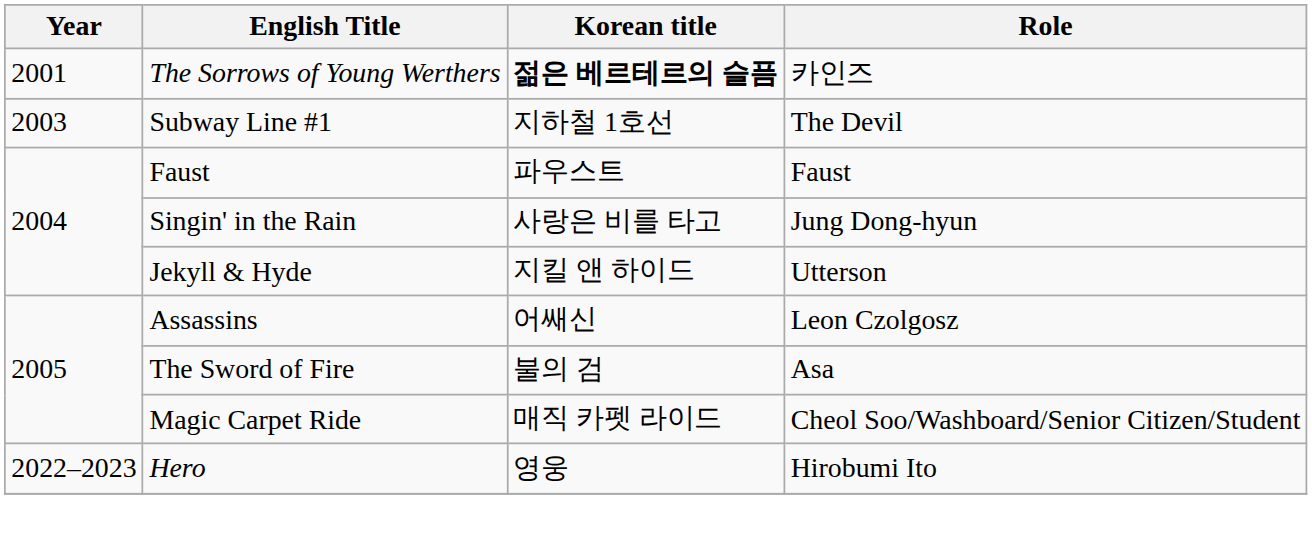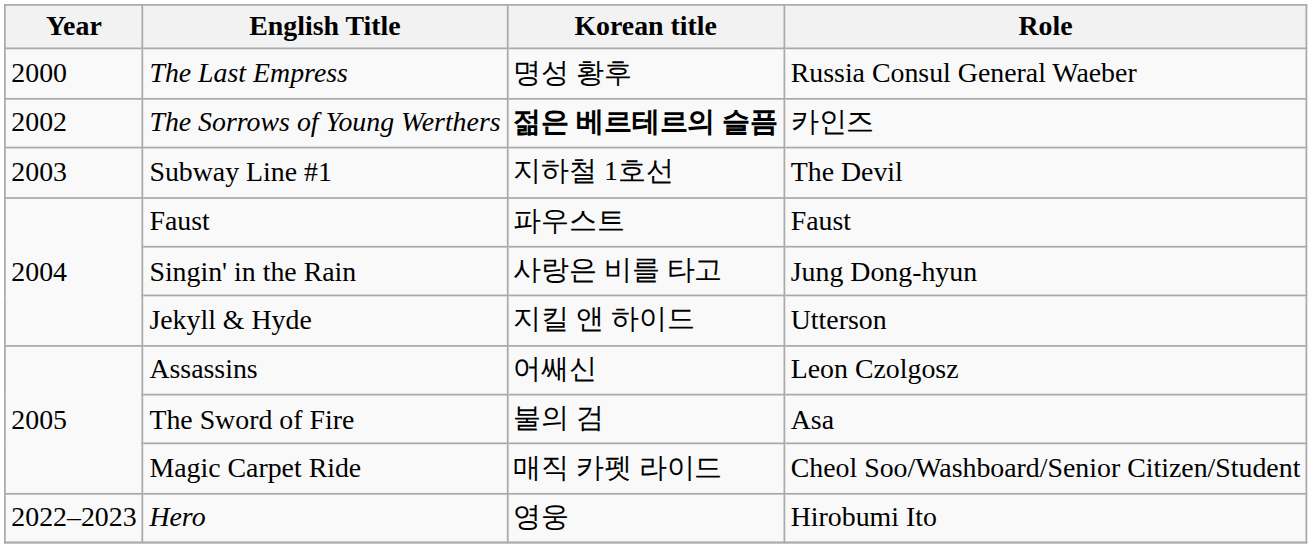+ row: 2000 | The Last Empress | 명성 황후 | Russia Consul General Waeber
The Sorrows of Young Werthers | Year: 2001 -> 2002
